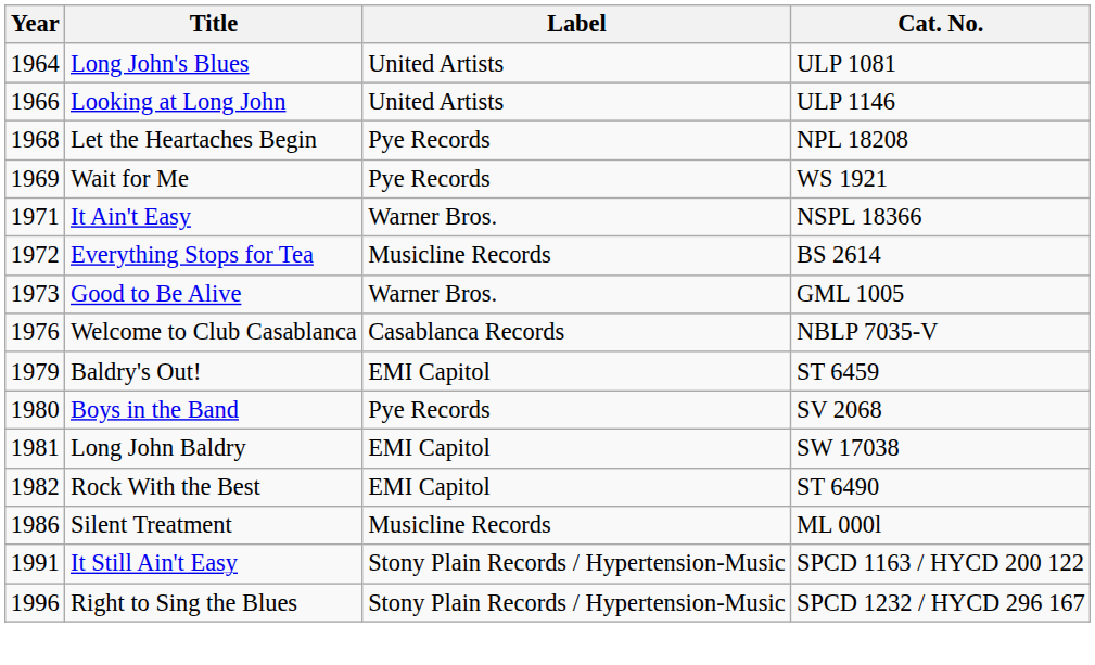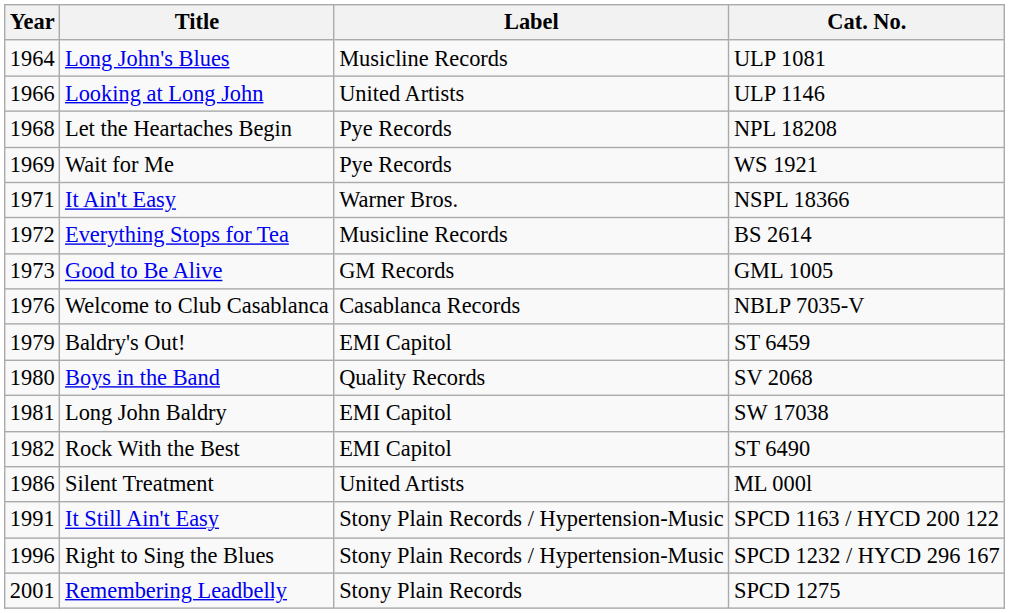Long John's Blues | Label: United Artists -> Musicline Records
Good to Be Alive | Label: Warner Bros. -> GM Records
Boys in the Band | Label: Pye Records -> Quality Records
Silent Treatment | Label: Musicline Records -> United Artists
+ row: 2001 | Remembering Leadbelly | Stony Plain Records | SPCD 1275
